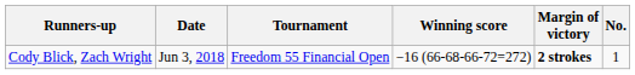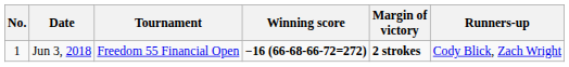columns swapped: No. <-> Runners-up
Jun 3, 2018 | Winning score: normal -> bold
